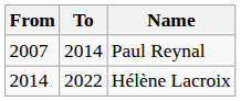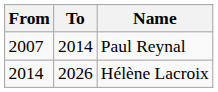Hélène Lacroix | To: 2022 -> 2026
